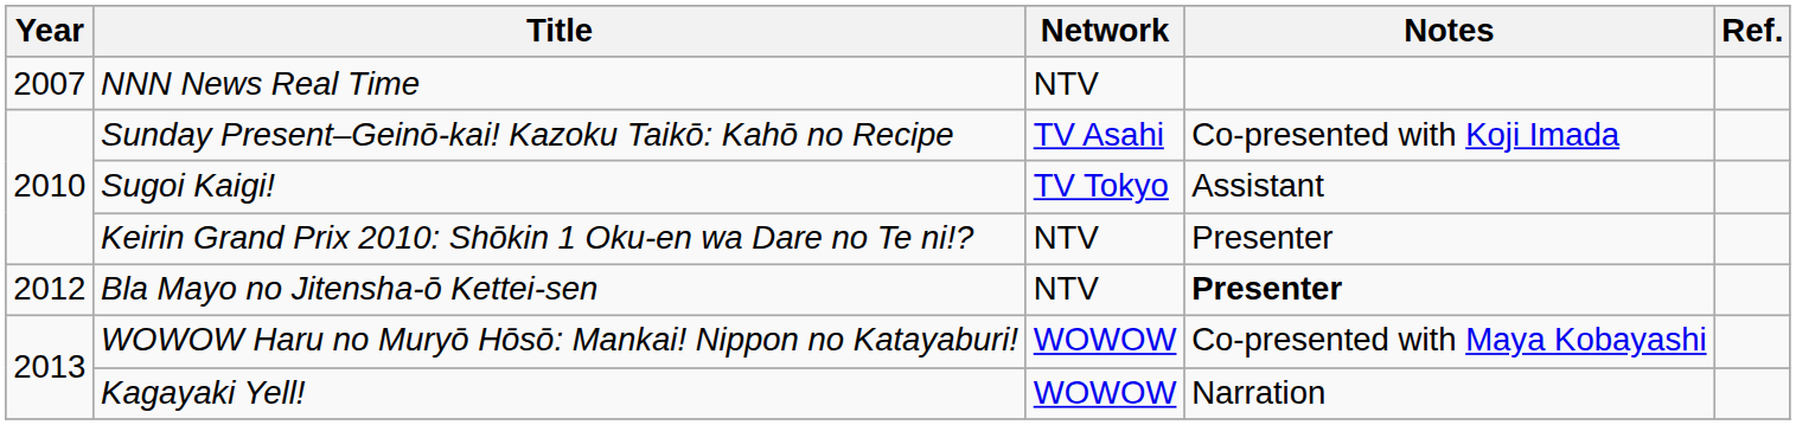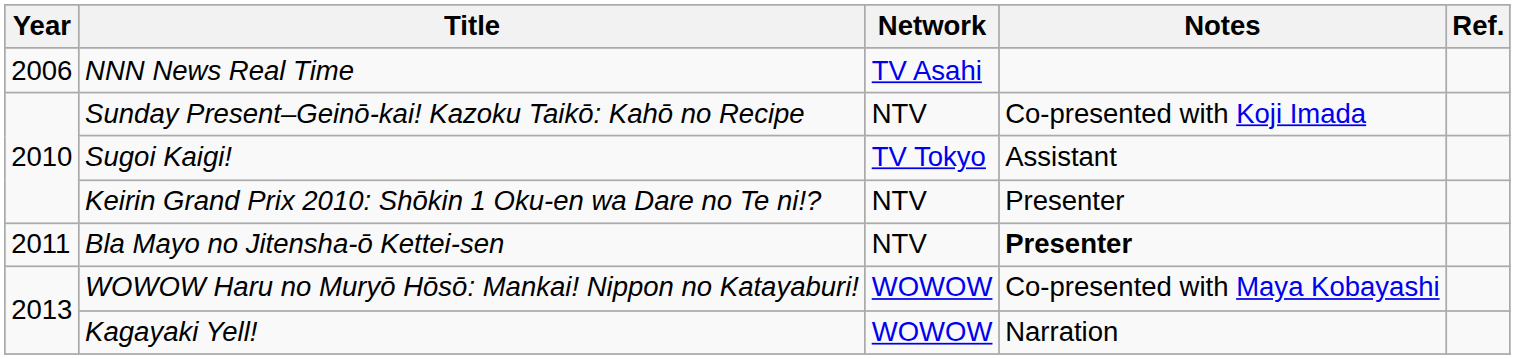NNN News Real Time | Year: 2007 -> 2006
NNN News Real Time | Network: NTV -> TV Asahi
Sunday Present–Geinō-kai! Kazoku Taikō: Kahō no Recipe | Network: TV Asahi -> NTV
Bla Mayo no Jitensha-ō Kettei-sen | Year: 2012 -> 2011
